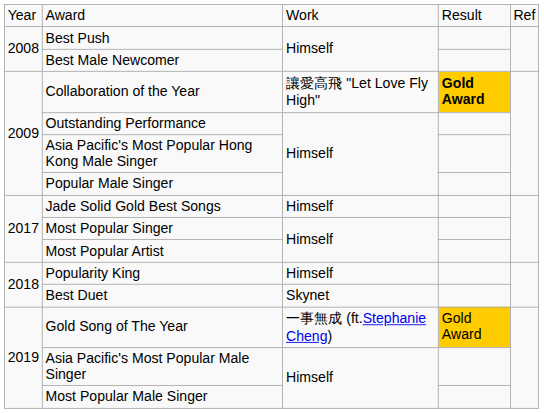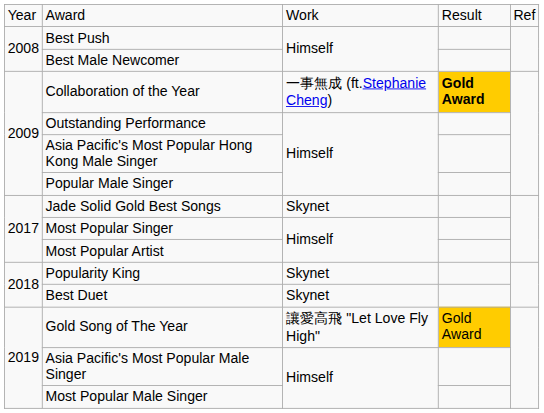Collaboration of the Year | column 3: 讓愛高飛 "Let Love Fly High" -> 一事無成 (ft.Stephanie Cheng)
Jade Solid Gold Best Songs | column 3: Himself -> Skynet
Popularity King | column 3: Himself -> Skynet
Gold Song of The Year | column 3: 一事無成 (ft.Stephanie Cheng) -> 讓愛高飛 "Let Love Fly High"
